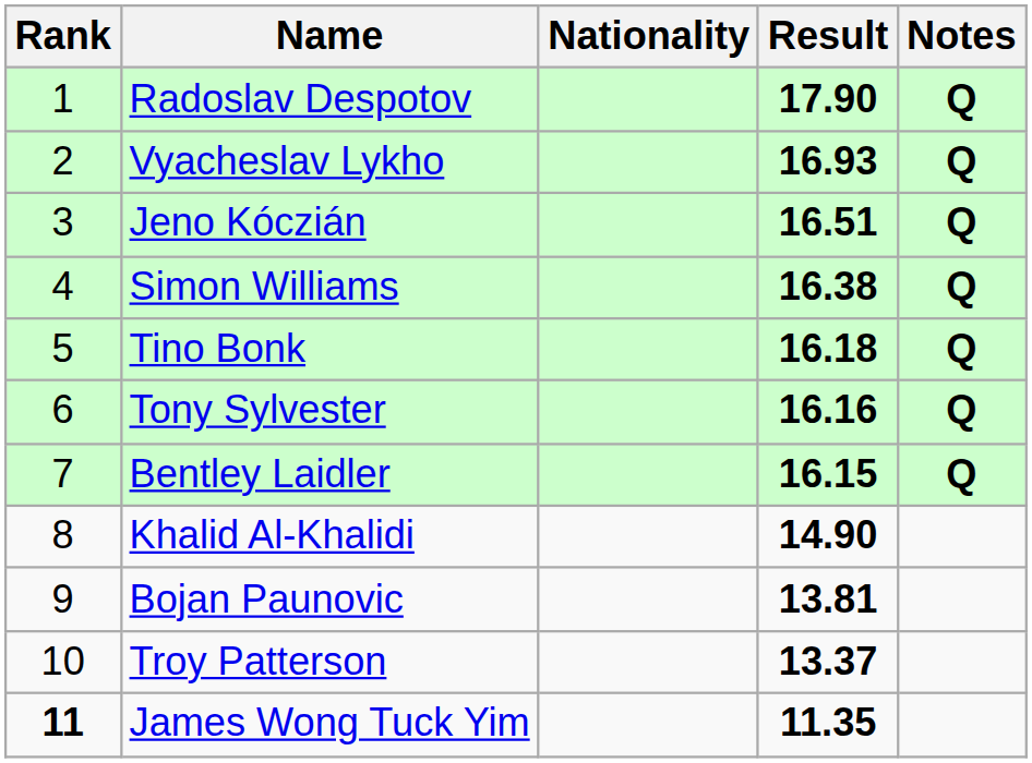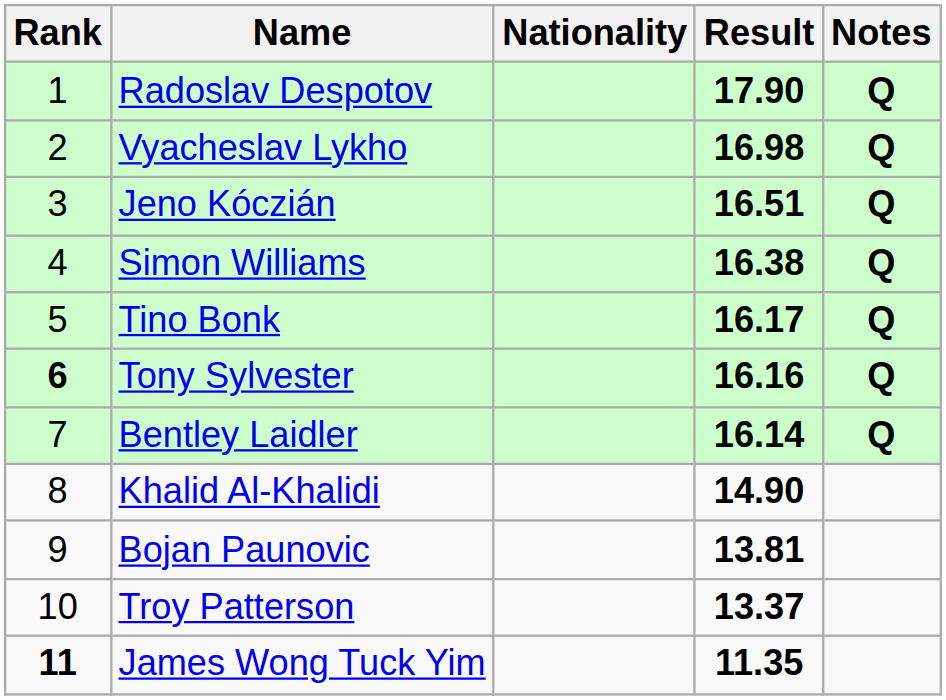Vyacheslav Lykho | Result: 16.93 -> 16.98
Tino Bonk | Result: 16.18 -> 16.17
Tony Sylvester | Rank: normal -> bold
Bentley Laidler | Result: 16.15 -> 16.14
